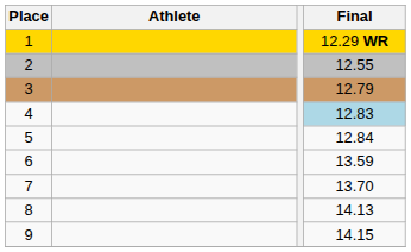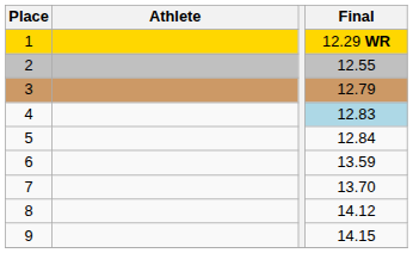8 | Final: 14.13 -> 14.12
